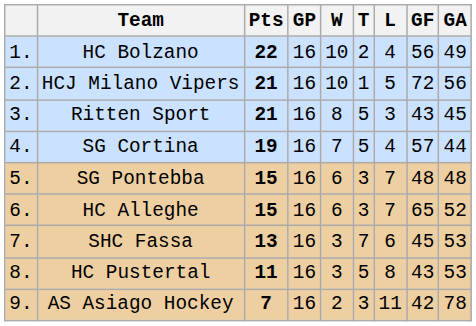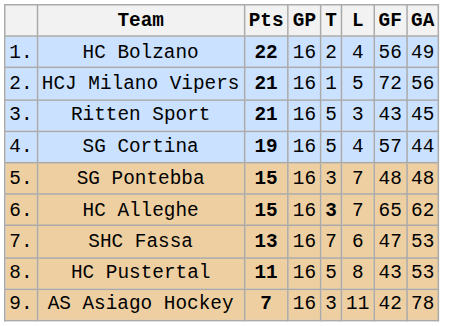- column: W | 10 | 10 | 8 | 7 | 6 | 6 | 3 | 3 | 2
HC Alleghe | T: normal -> bold
HC Alleghe | GA: 52 -> 62
SHC Fassa | GF: 45 -> 47
